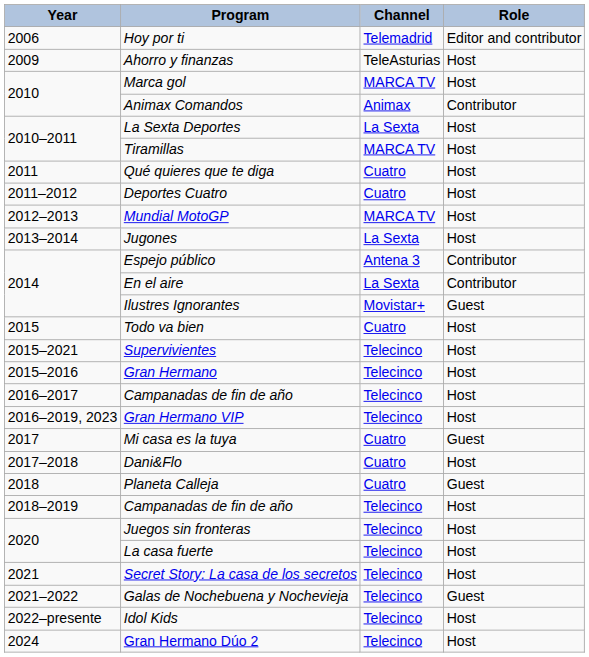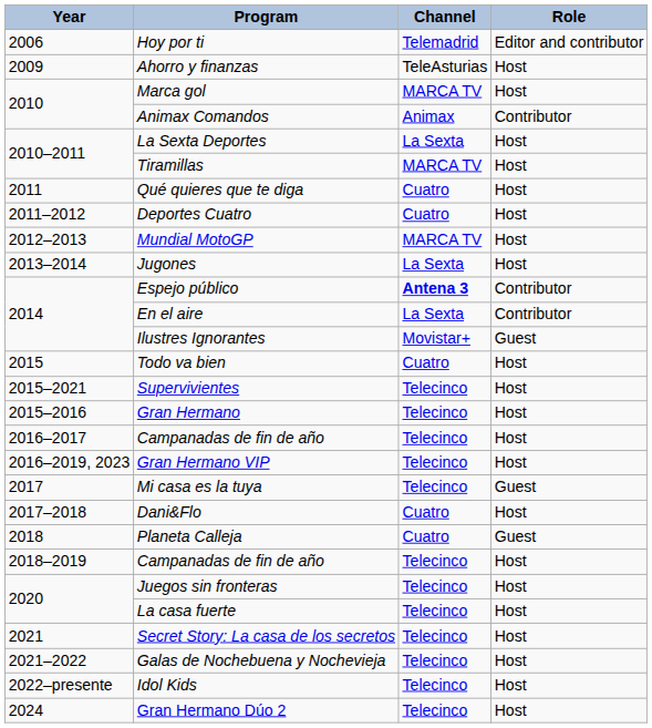Espejo público | Channel: normal -> bold
Mi casa es la tuya | Channel: Cuatro -> Telecinco
Galas de Nochebuena y Nochevieja | Role: Guest -> Host
